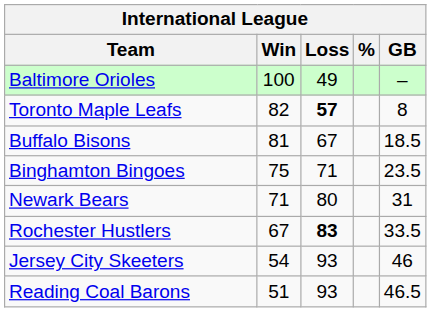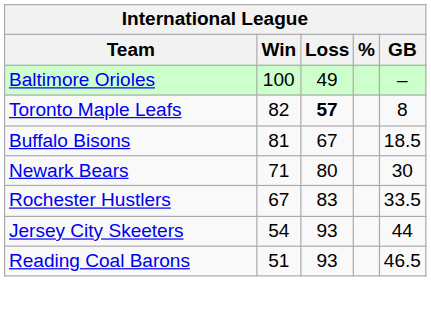- row: Binghamton Bingoes | 75 | 71 | 23.5
Newark Bears | GB: 31 -> 30
Rochester Hustlers | Loss: bold -> normal
Jersey City Skeeters | GB: 46 -> 44
